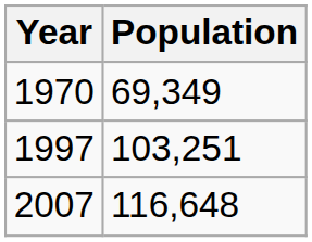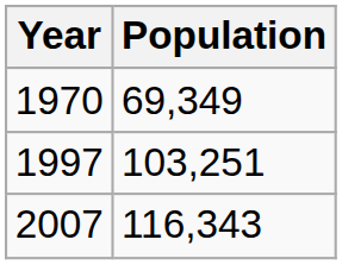2007 | Population: 116,648 -> 116,343
